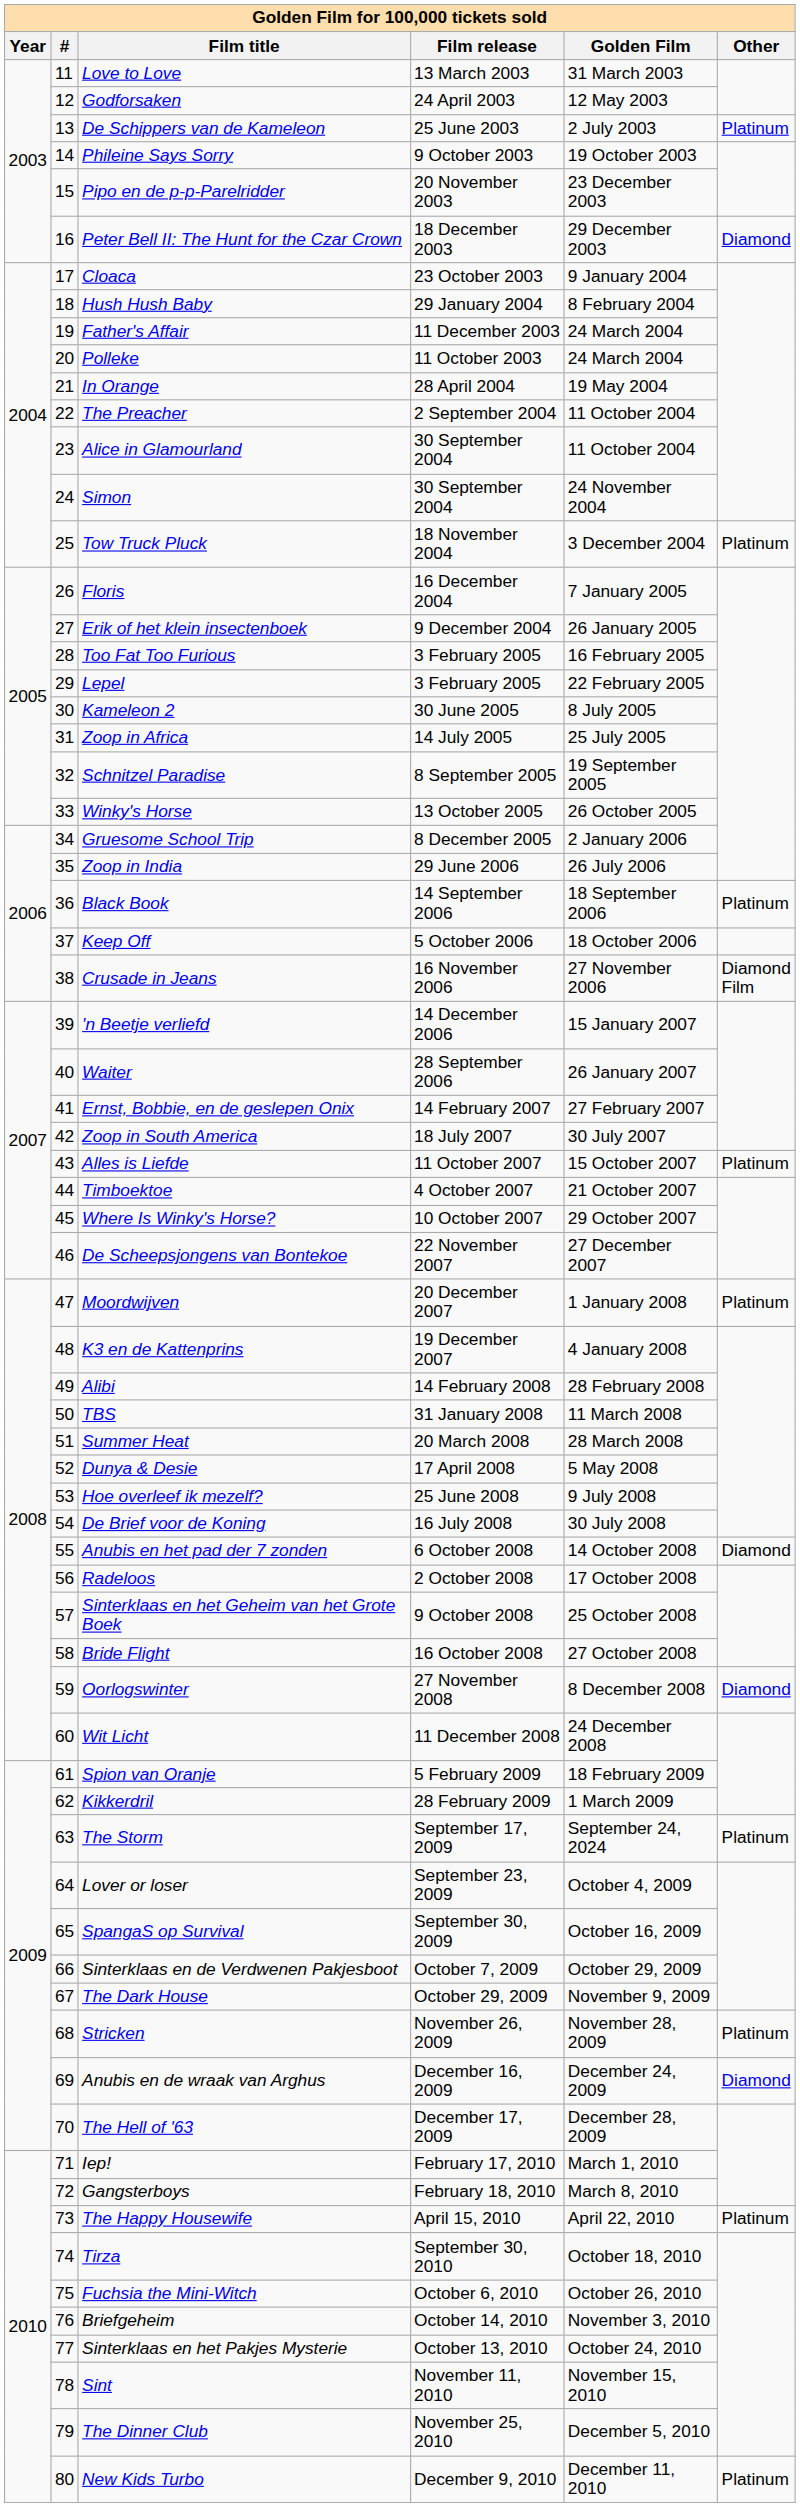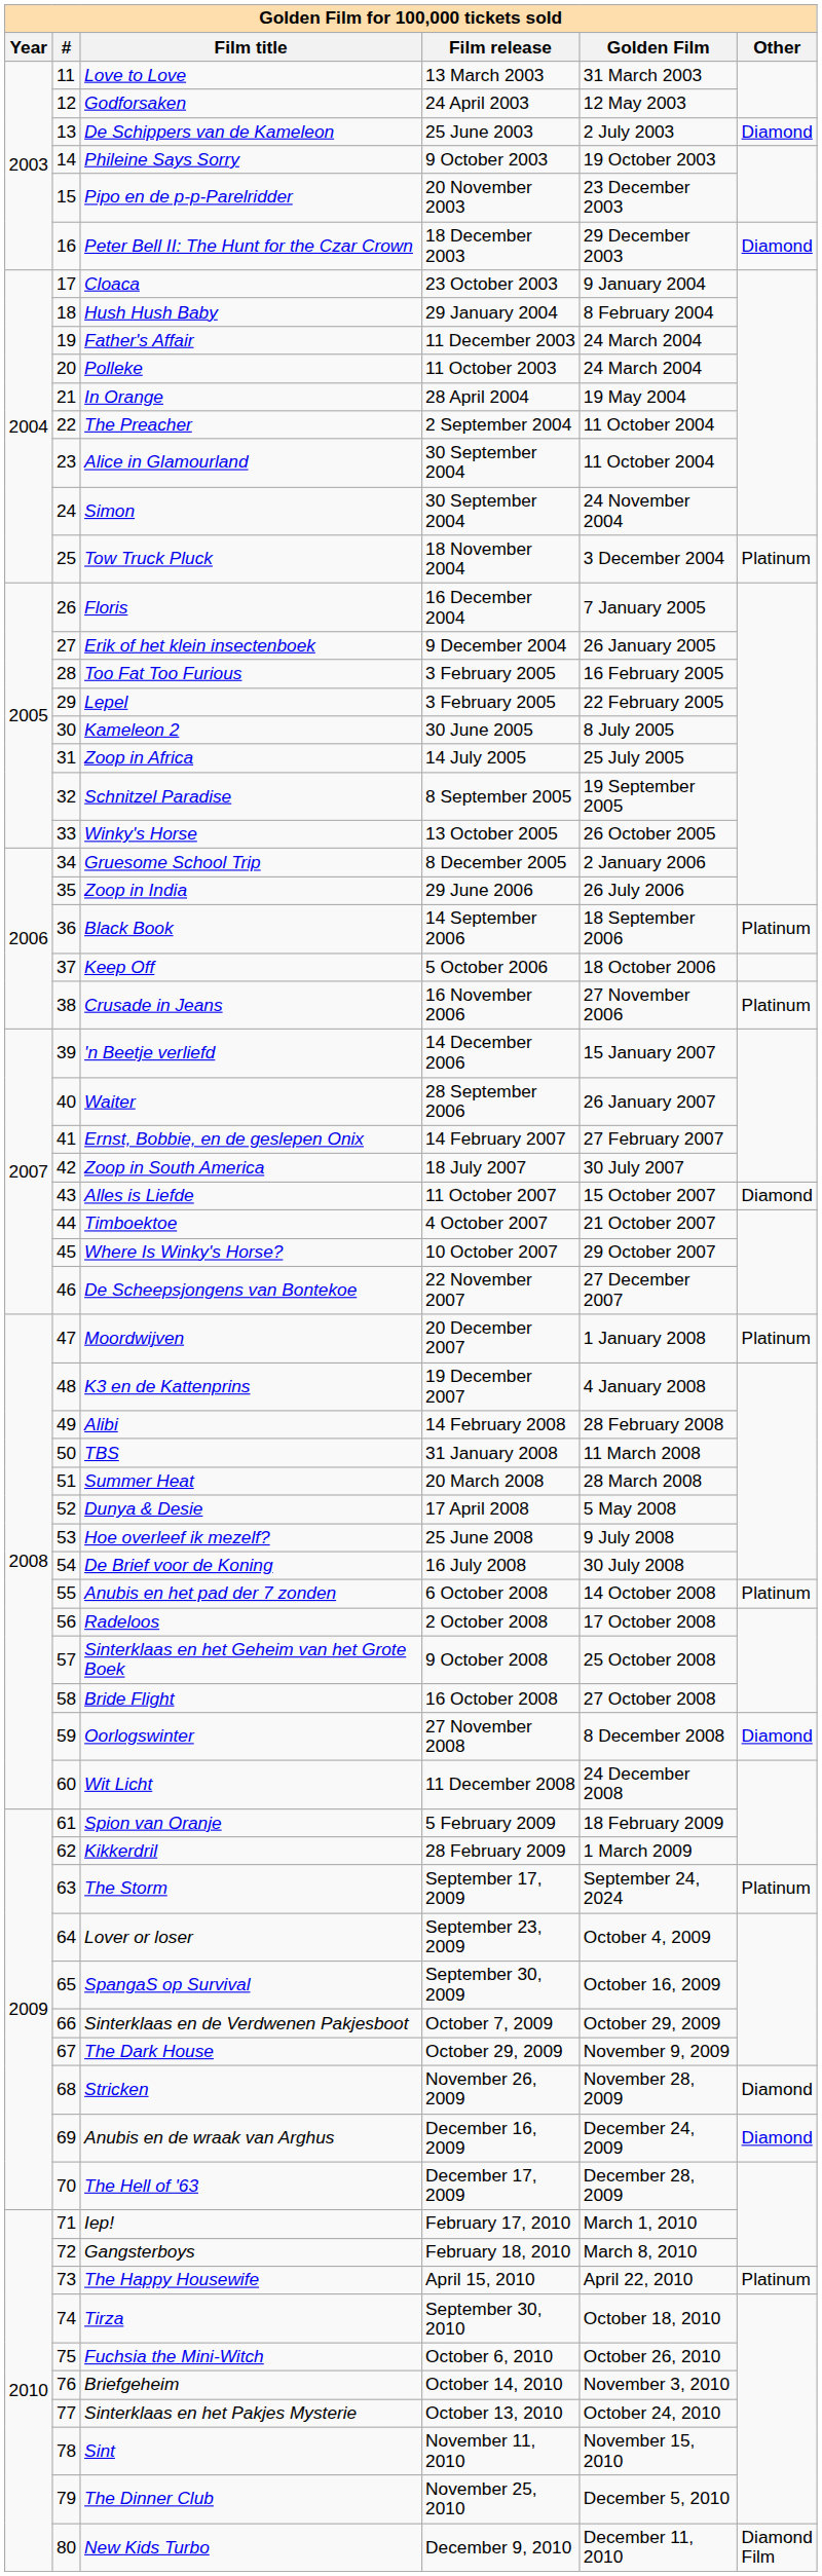De Schippers van de Kameleon | Other: Platinum -> Diamond
Crusade in Jeans | Other: Diamond Film -> Platinum
Alles is Liefde | Other: Platinum -> Diamond
Anubis en het pad der 7 zonden | Other: Diamond -> Platinum
Stricken | Other: Platinum -> Diamond
New Kids Turbo | Other: Platinum -> Diamond Film
